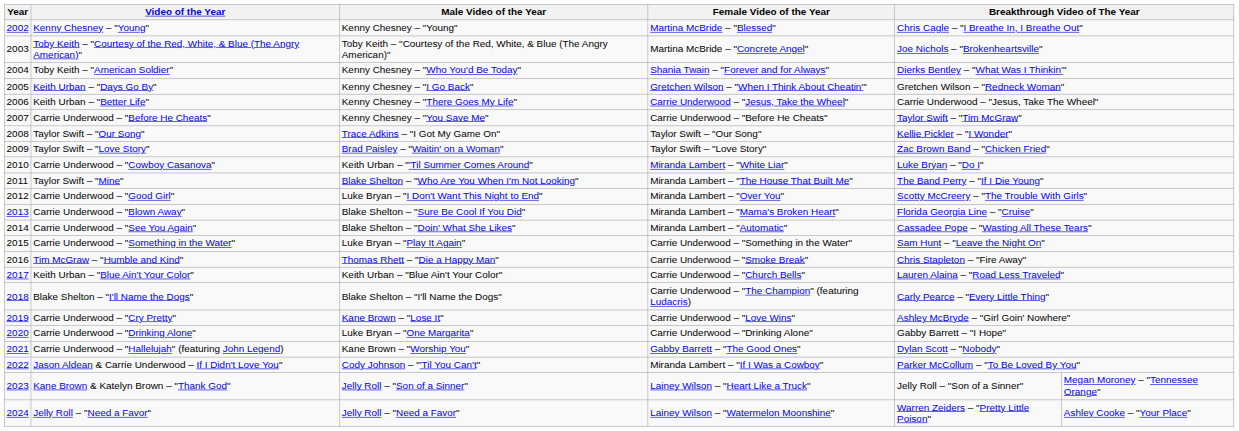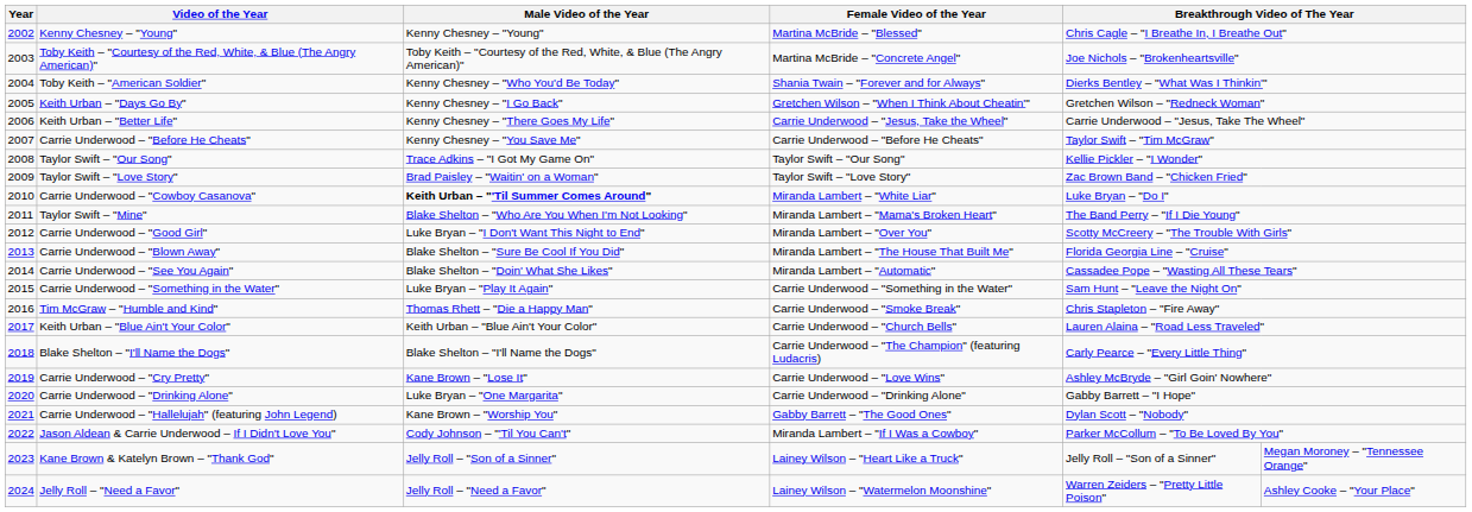Carrie Underwood – "Cowboy Casanova" | Male Video of the Year: normal -> bold
Taylor Swift – "Mine" | Female Video of the Year: Miranda Lambert – "The House That Built Me" -> Miranda Lambert – "Mama's Broken Heart"
Carrie Underwood – "Blown Away" | Female Video of the Year: Miranda Lambert – "Mama's Broken Heart" -> Miranda Lambert – "The House That Built Me"
